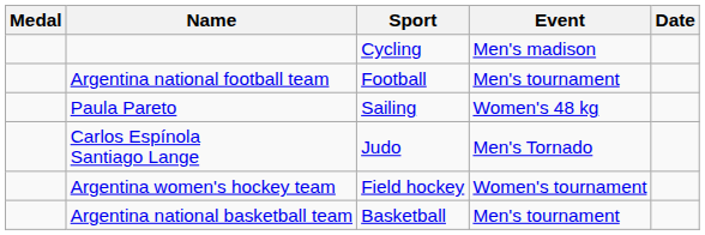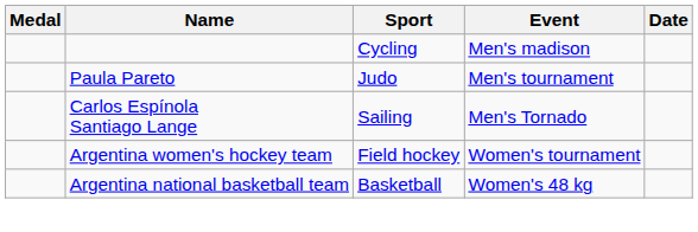- row: Argentina national football team | Football | Men's tournament
Paula Pareto | Sport: Sailing -> Judo
Paula Pareto | Event: Women's 48 kg -> Men's tournament
Carlos Espínola Santiago Lange | Sport: Judo -> Sailing
Argentina national basketball team | Event: Men's tournament -> Women's 48 kg
